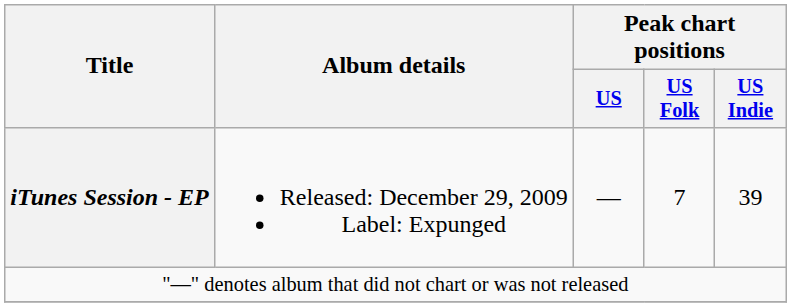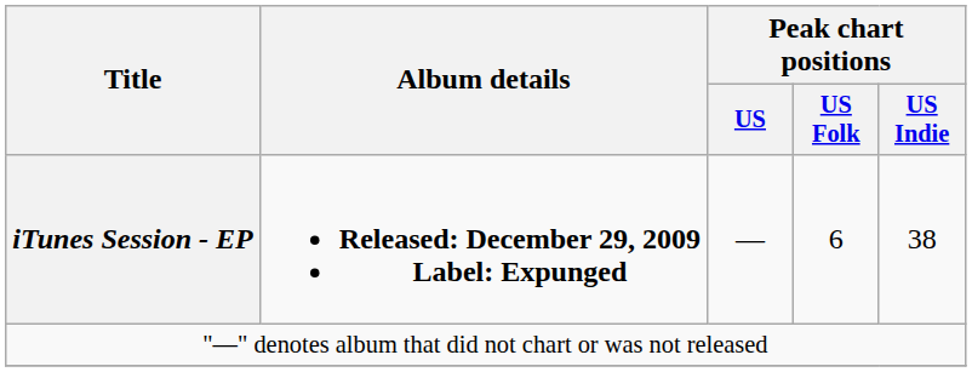iTunes Session - EP | Album details: normal -> bold
iTunes Session - EP | Peak chart positions / US Folk: 7 -> 6
iTunes Session - EP | Peak chart positions / US Indie: 39 -> 38
